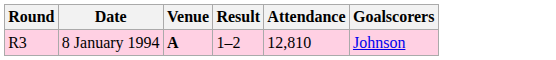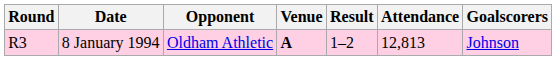+ column: Opponent | Oldham Athletic
8 January 1994 | Attendance: 12,810 -> 12,813
